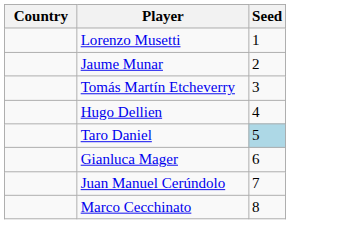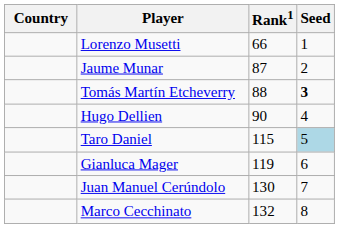+ column: Rank1 | 66 | 87 | 88 | 90 | 115 | 119 | 130 | 132
Tomás Martín Etcheverry | Seed: normal -> bold
